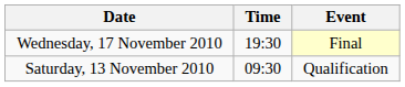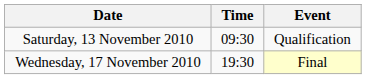rows swapped: Saturday, 13 November 2010 <-> Wednesday, 17 November 2010
